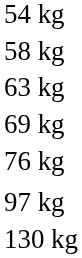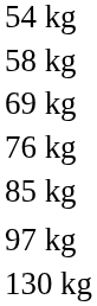- row: 63 kg
+ row: 85 kg
